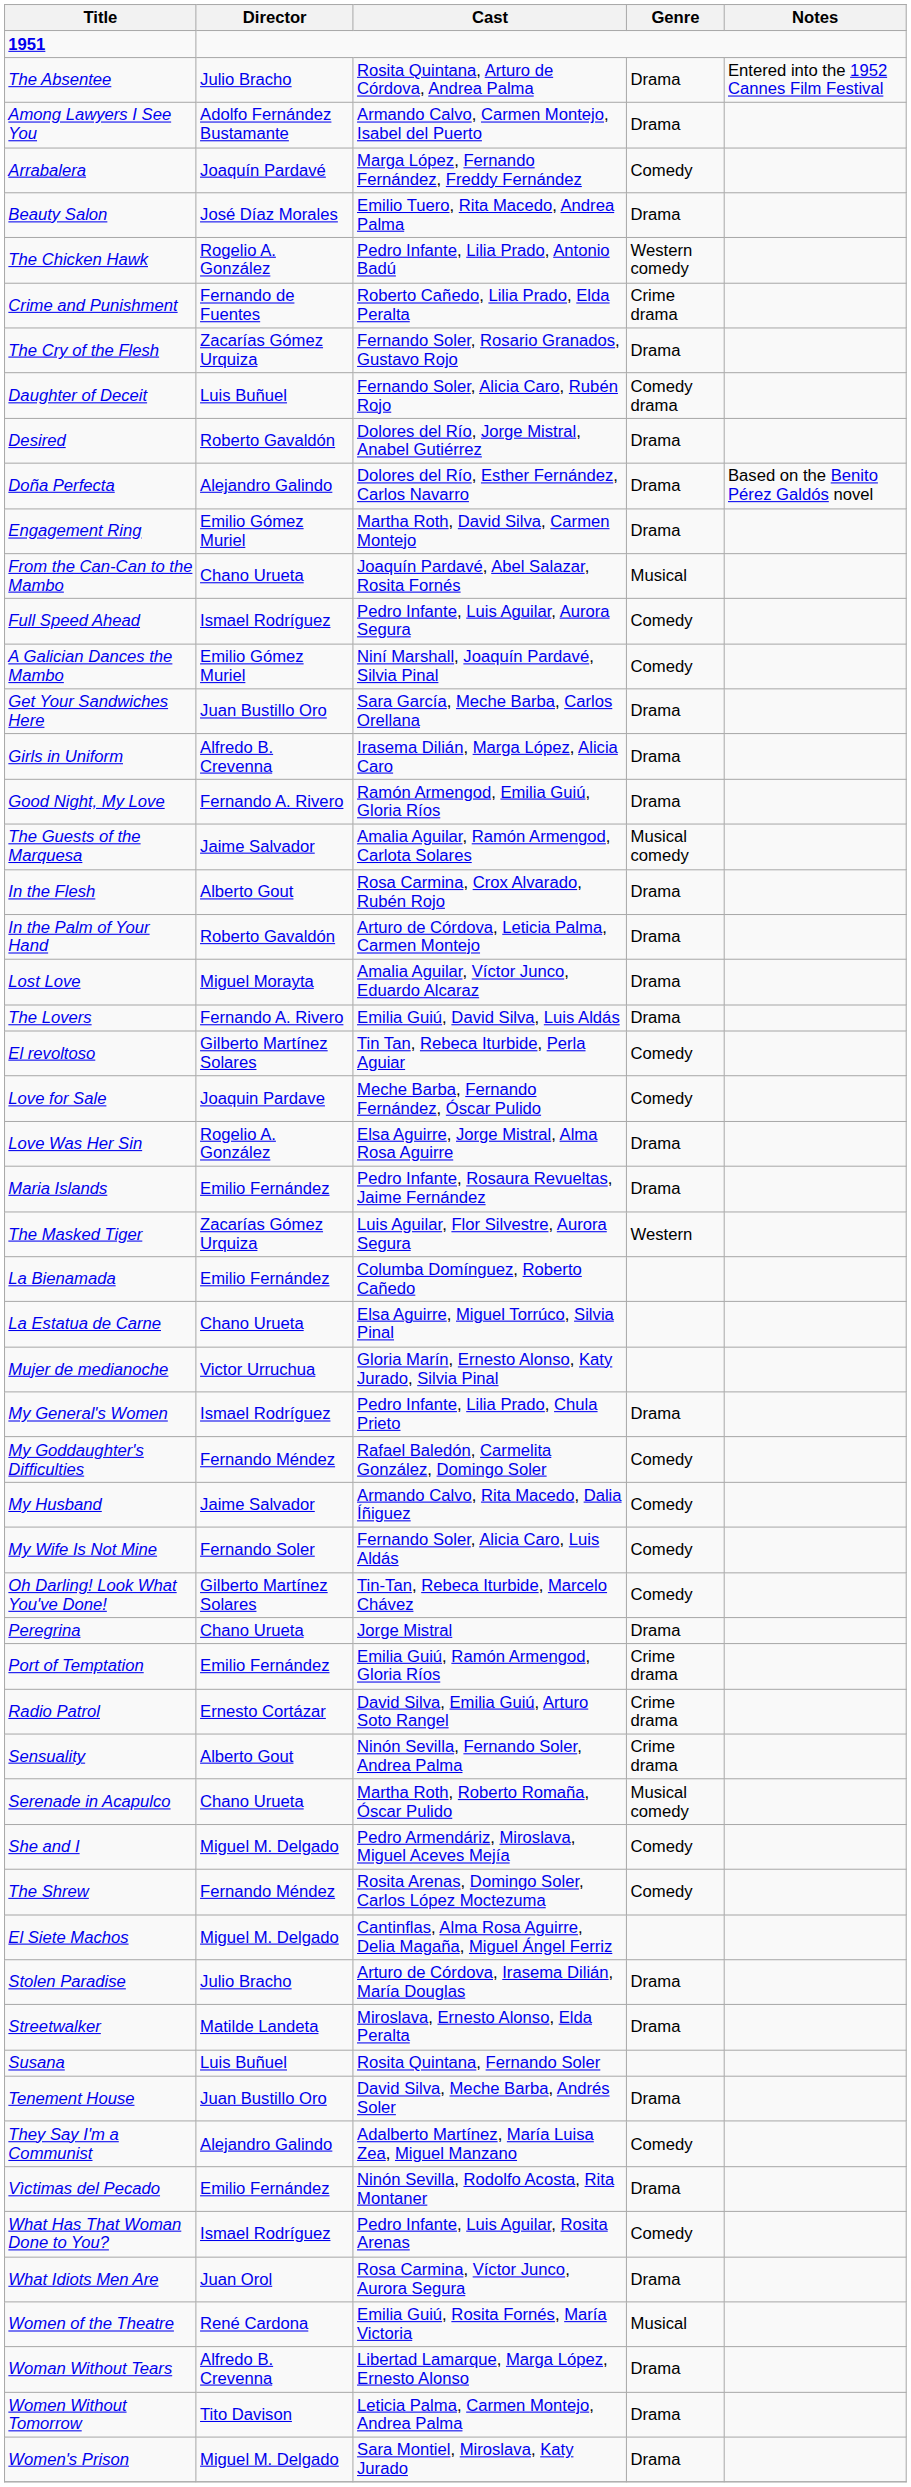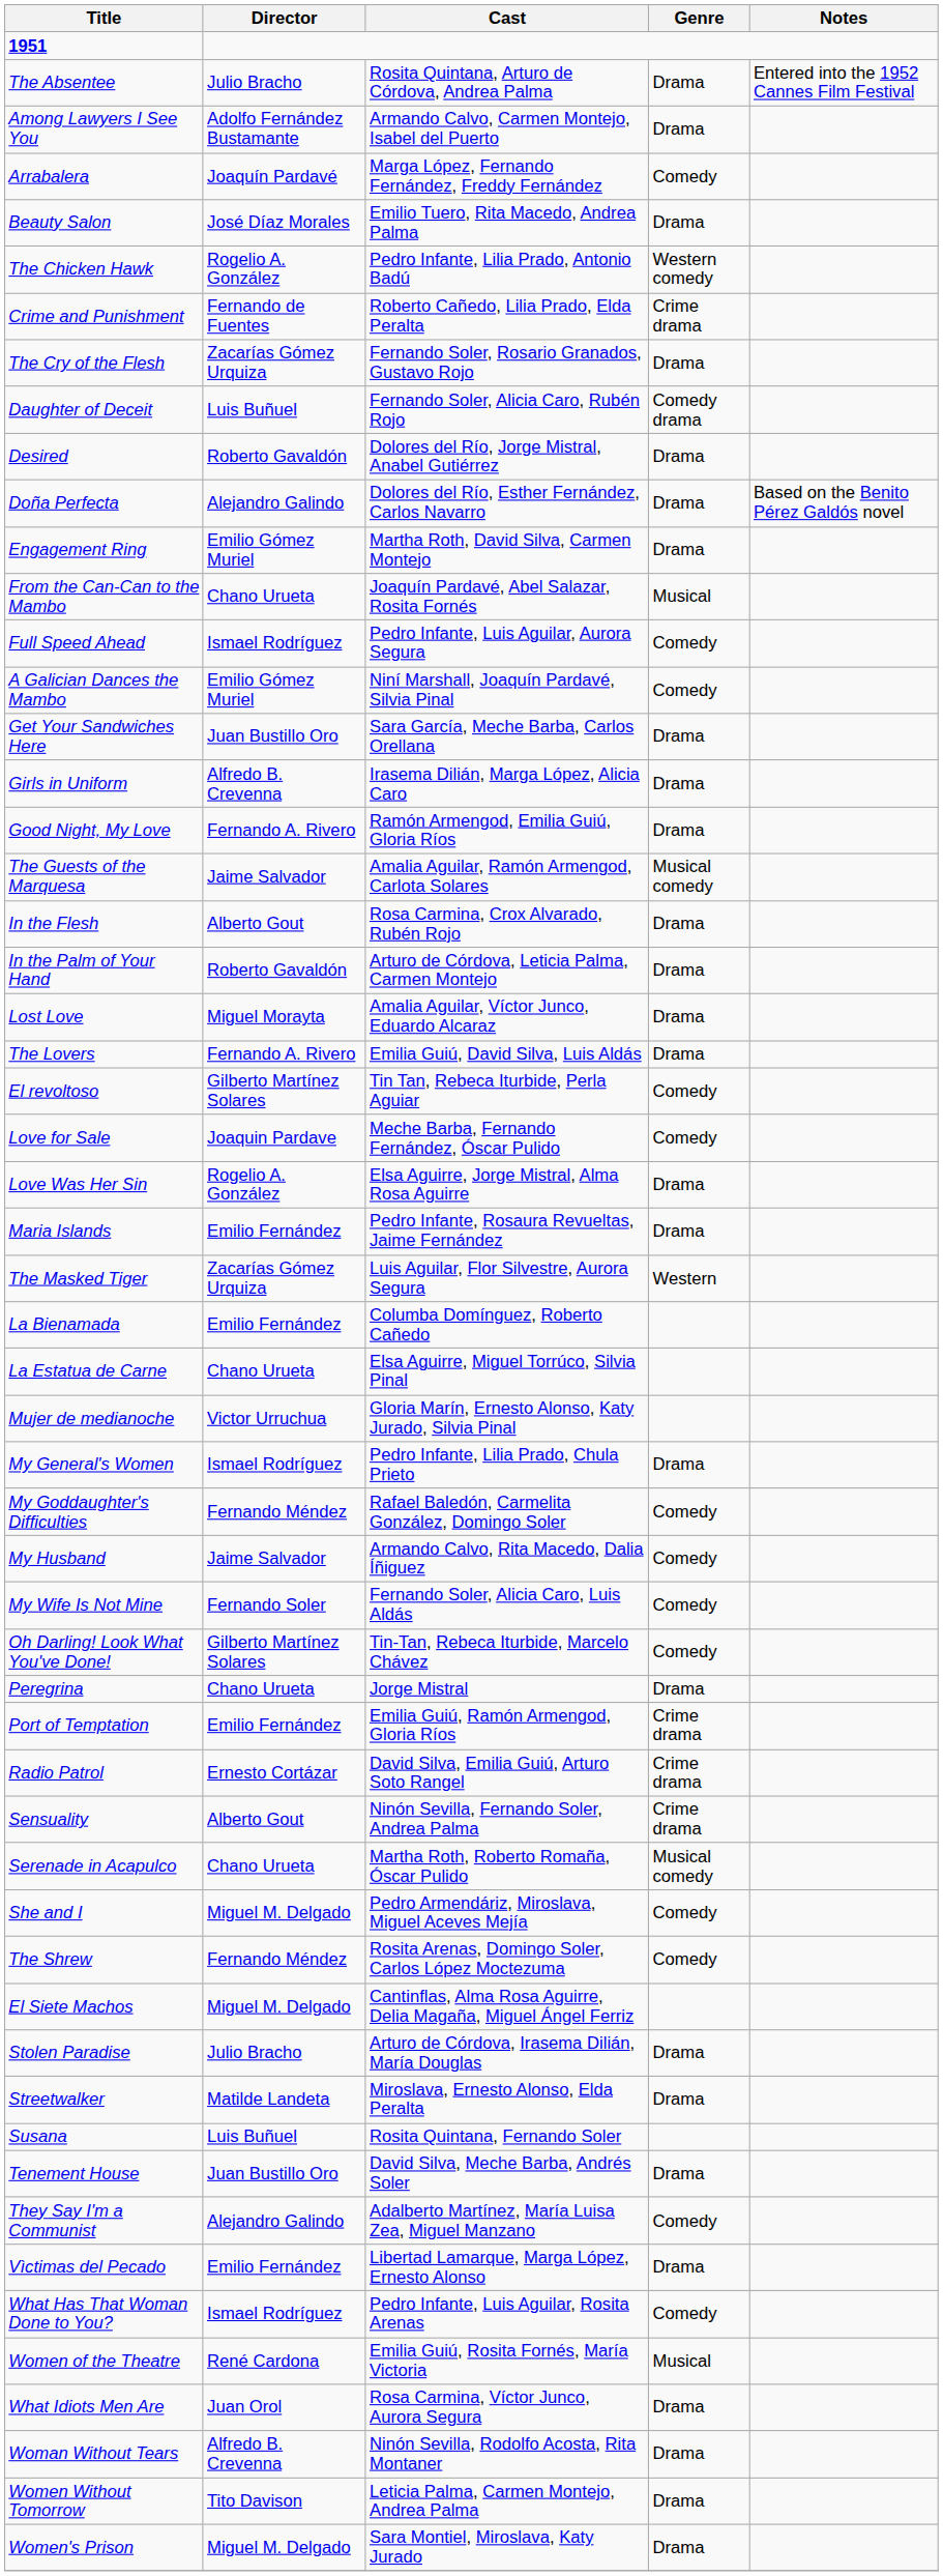Vìctimas del Pecado | Cast: Ninón Sevilla, Rodolfo Acosta, Rita Montaner -> Libertad Lamarque, Marga López, Ernesto Alonso
rows swapped: What Idiots Men Are <-> Women of the Theatre
Woman Without Tears | Cast: Libertad Lamarque, Marga López, Ernesto Alonso -> Ninón Sevilla, Rodolfo Acosta, Rita Montaner
